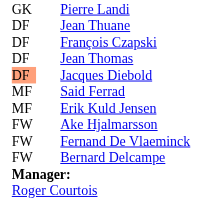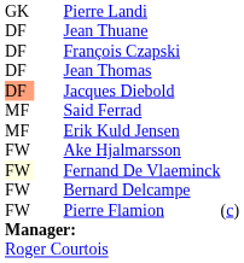Fernand De Vlaeminck | column 1: no background -> lightyellow background
+ row: FW | Pierre Flamion | (c)
